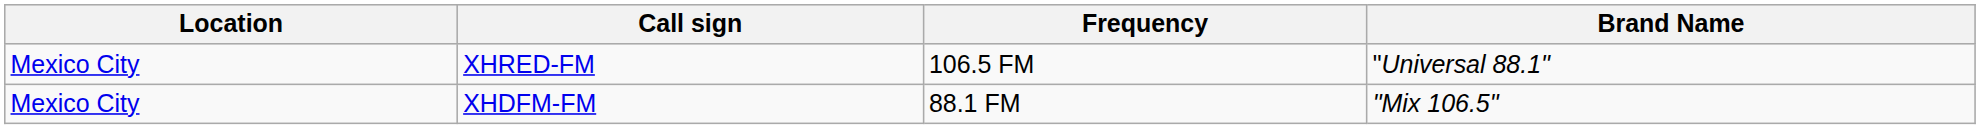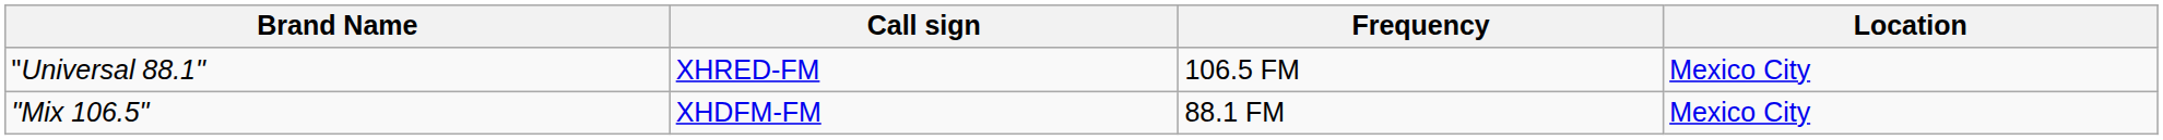columns swapped: Location <-> Brand Name
